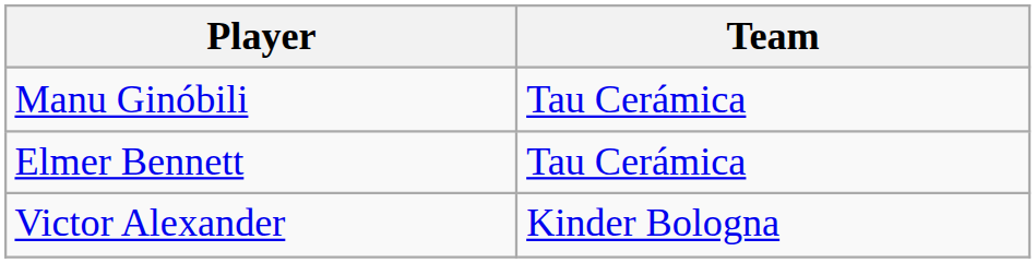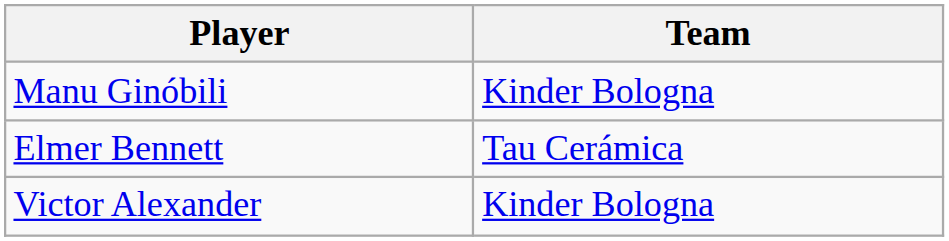Manu Ginóbili | Team: Tau Cerámica -> Kinder Bologna
